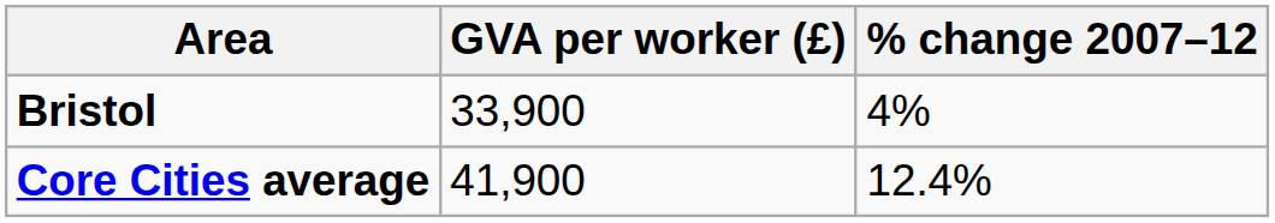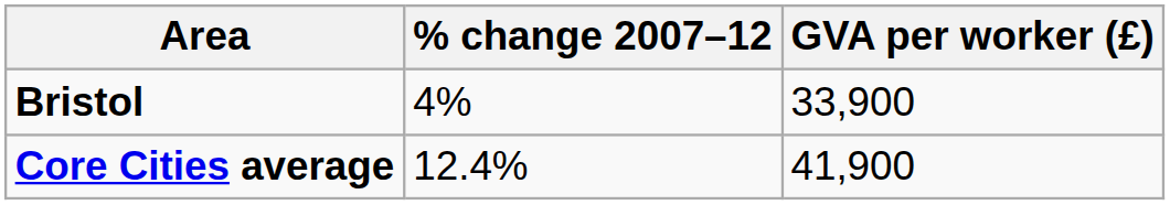columns swapped: GVA per worker (£) <-> % change 2007–12
